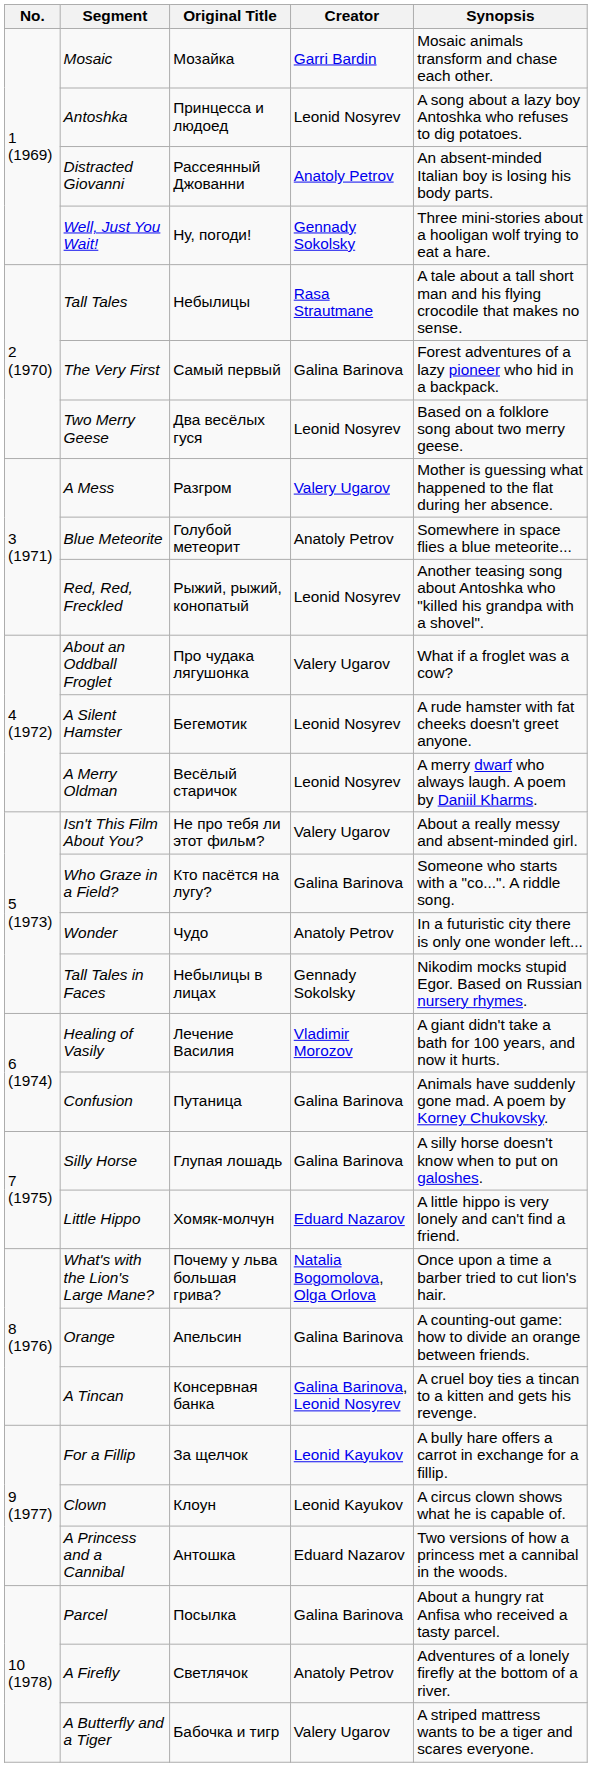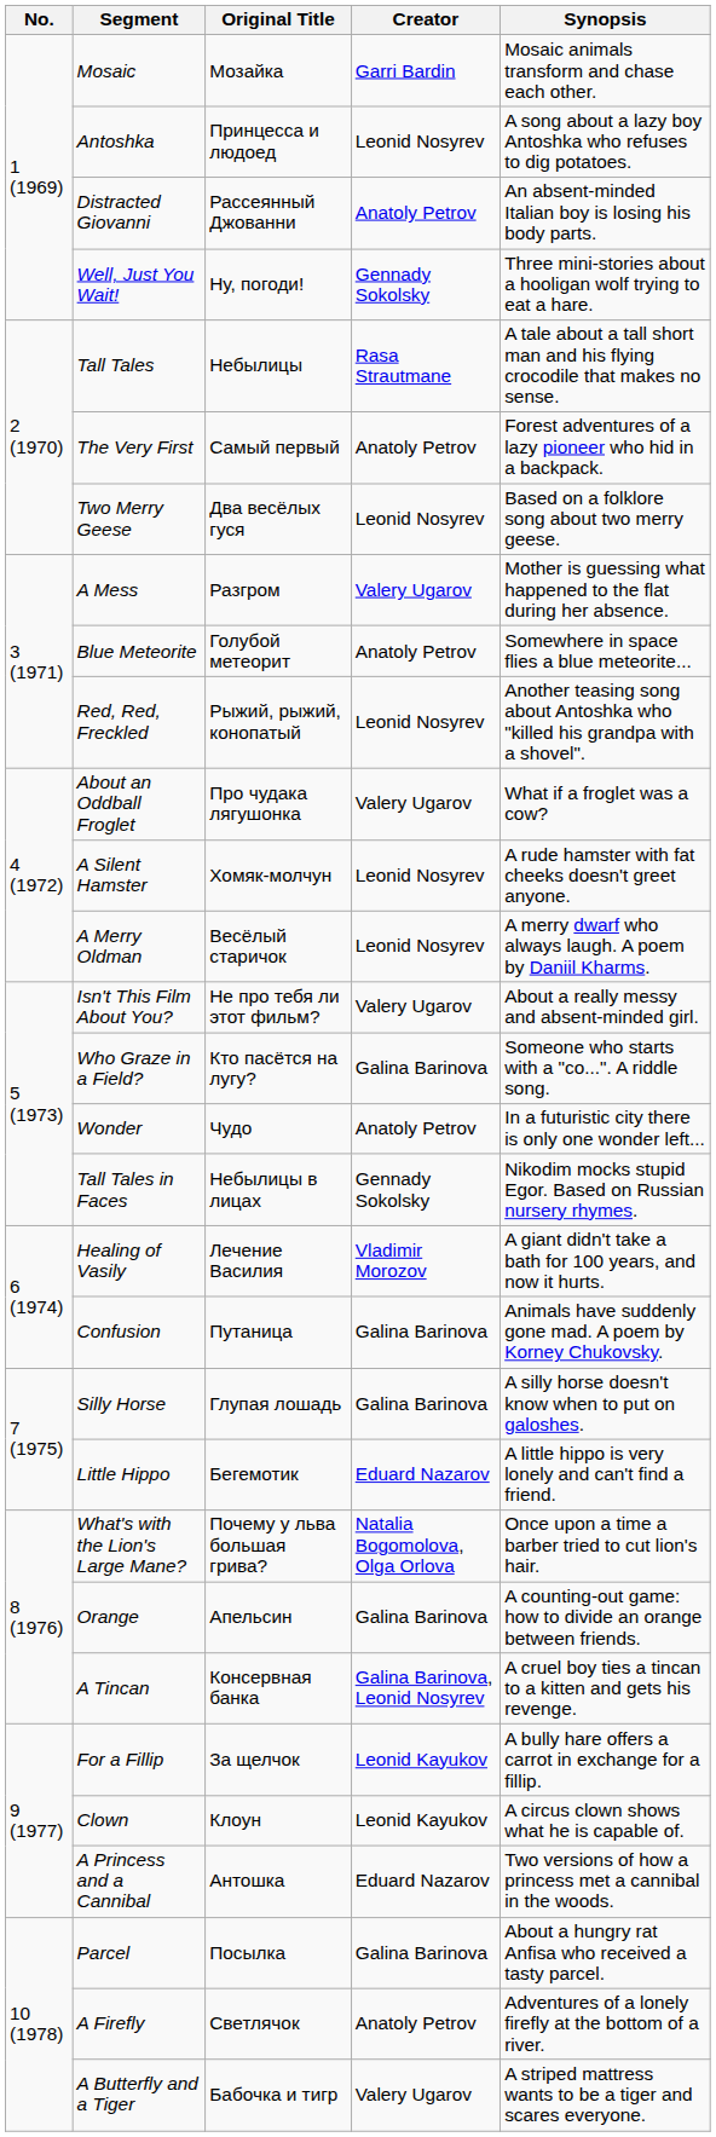The Very First | Creator: Galina Barinova -> Anatoly Petrov
A Silent Hamster | Original Title: Бегемотик -> Хомяк-молчун
Little Hippo | Original Title: Хомяк-молчун -> Бегемотик
